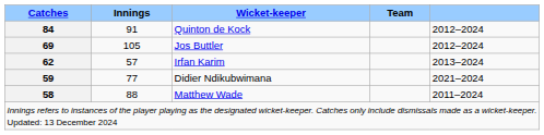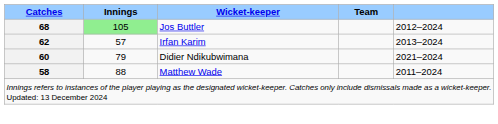- row: 84 | 91 | Quinton de Kock | 2012–2024
Jos Buttler | Catches: 69 -> 68
Jos Buttler | Innings: no background -> lightgreen background
Didier Ndikubwimana | Catches: 59 -> 60
Didier Ndikubwimana | Innings: 77 -> 79
